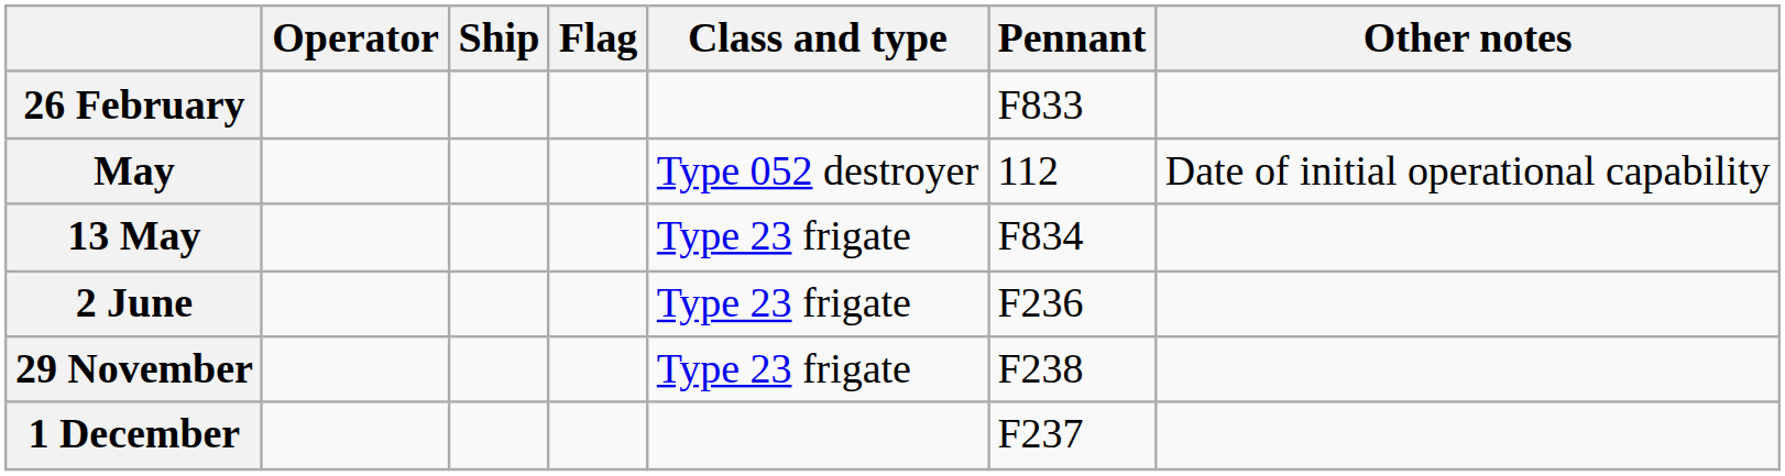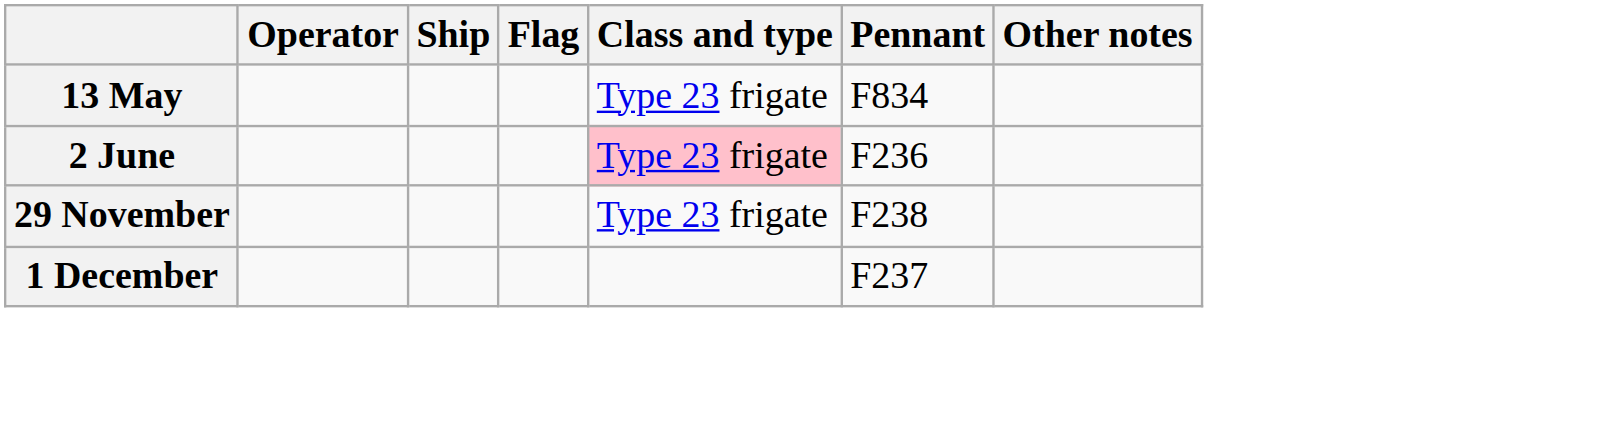- row: 26 February | F833
- row: May | Type 052 destroyer | 112 | Date of initial operational capability
2 June | Class and type: no background -> pink background
